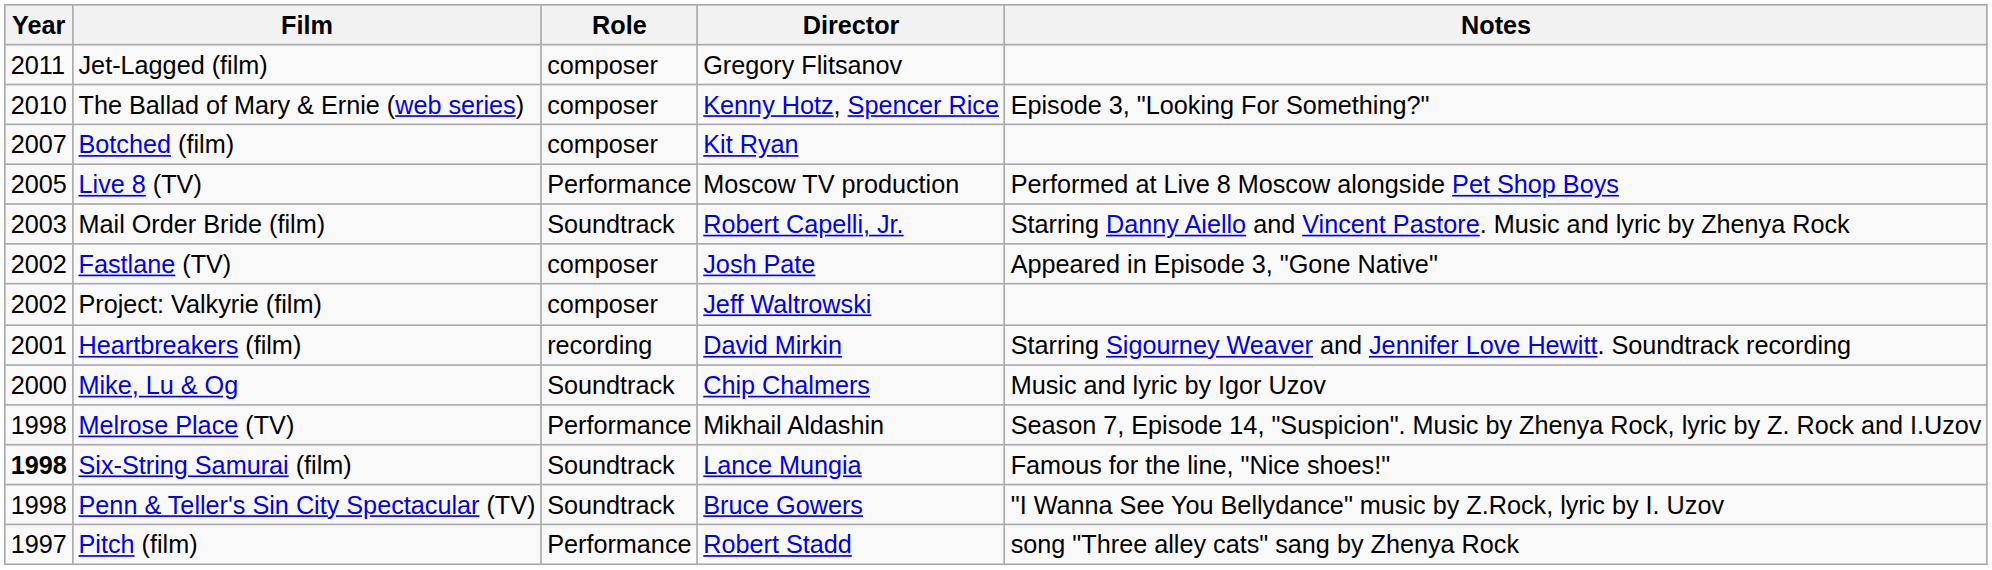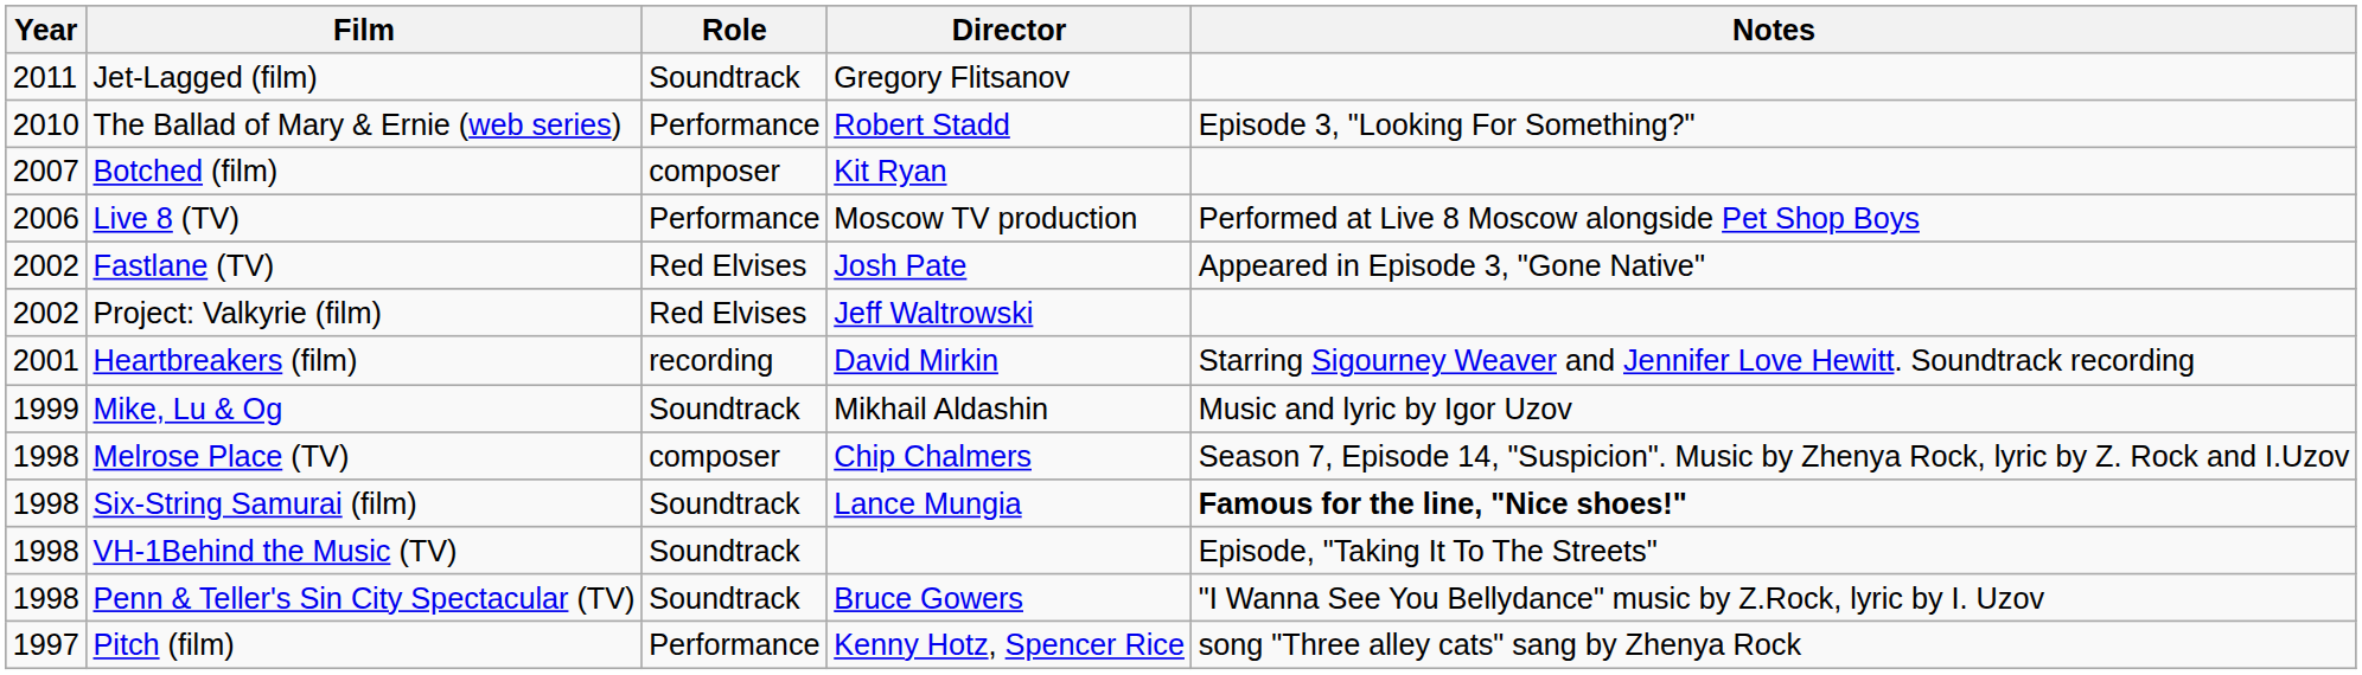Jet-Lagged (film) | Role: composer -> Soundtrack
The Ballad of Mary & Ernie (web series) | Role: composer -> Performance
The Ballad of Mary & Ernie (web series) | Director: Kenny Hotz, Spencer Rice -> Robert Stadd
Live 8 (TV) | Year: 2005 -> 2006
- row: 2003 | Mail Order Bride (film) | Soundtrack | Robert Capelli, Jr. | Starring Danny Aiello and Vincent Pastore. Music and lyric by Zhenya Rock
Fastlane (TV) | Role: composer -> Red Elvises
Project: Valkyrie (film) | Role: composer -> Red Elvises
Mike, Lu & Og | Year: 2000 -> 1999
Mike, Lu & Og | Director: Chip Chalmers -> Mikhail Aldashin
Melrose Place (TV) | Role: Performance -> composer
Melrose Place (TV) | Director: Mikhail Aldashin -> Chip Chalmers
Six-String Samurai (film) | Year: bold -> normal
Six-String Samurai (film) | Notes: normal -> bold
+ row: 1998 | VH-1Behind the Music (TV) | Soundtrack | Episode, "Taking It To The Streets"
Pitch (film) | Director: Robert Stadd -> Kenny Hotz, Spencer Rice
